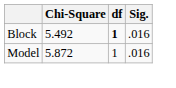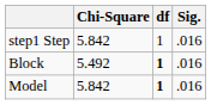+ row: step1 Step | 5.842 | 1 | .016
Model | Chi-Square: 5.872 -> 5.842
Model | df: normal -> bold
